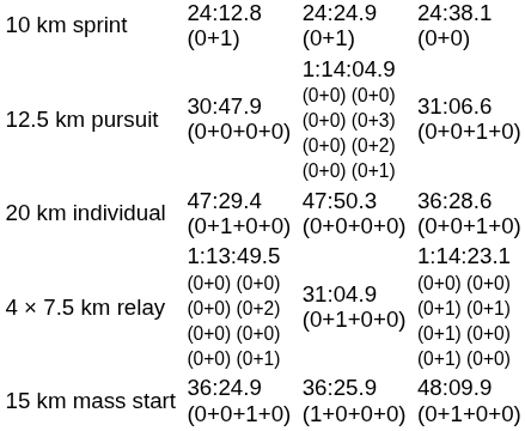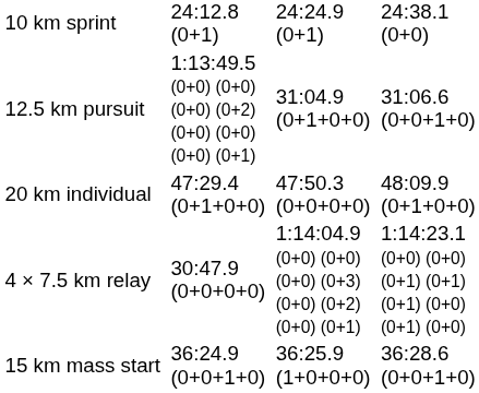12.5 km pursuit | column 3: 30:47.9 (0+0+0+0) -> 1:13:49.5 (0+0) (0+0) (0+0) (0+2) (0+0) (0+0) (0+0) (0+1)
12.5 km pursuit | column 5: 1:14:04.9 (0+0) (0+0) (0+0) (0+3) (0+0) (0+2) (0+0) (0+1) -> 31:04.9 (0+1+0+0)
20 km individual | column 7: 36:28.6 (0+0+1+0) -> 48:09.9 (0+1+0+0)
4 × 7.5 km relay | column 3: 1:13:49.5 (0+0) (0+0) (0+0) (0+2) (0+0) (0+0) (0+0) (0+1) -> 30:47.9 (0+0+0+0)
4 × 7.5 km relay | column 5: 31:04.9 (0+1+0+0) -> 1:14:04.9 (0+0) (0+0) (0+0) (0+3) (0+0) (0+2) (0+0) (0+1)
15 km mass start | column 7: 48:09.9 (0+1+0+0) -> 36:28.6 (0+0+1+0)
